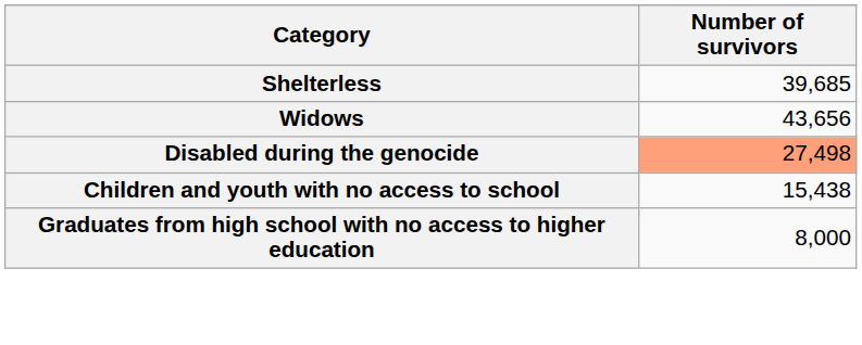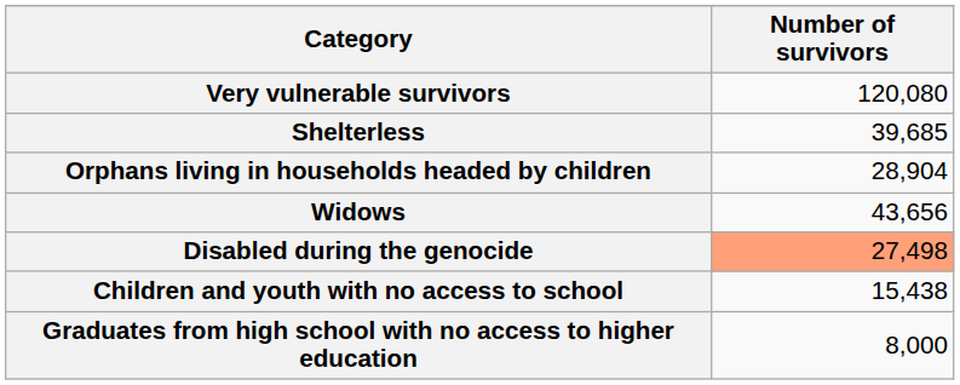+ row: Very vulnerable survivors | 120,080
+ row: Orphans living in households headed by children | 28,904
